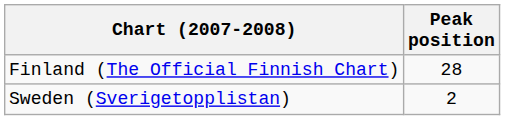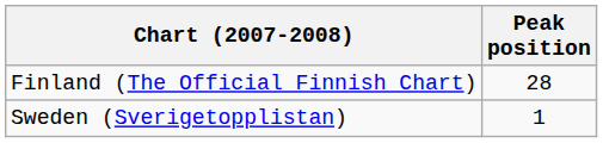Sweden (Sverigetopplistan) | Peak position: 2 -> 1
